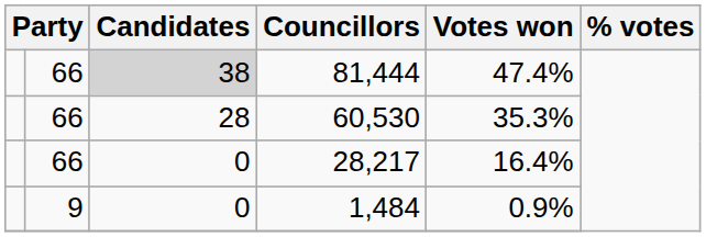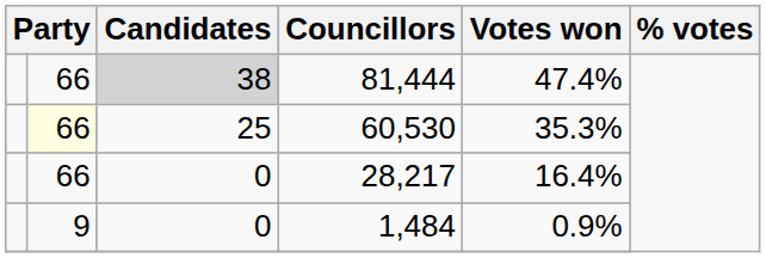60,530 | column 2: no background -> lightyellow background
60,530 | Candidates: 28 -> 25
